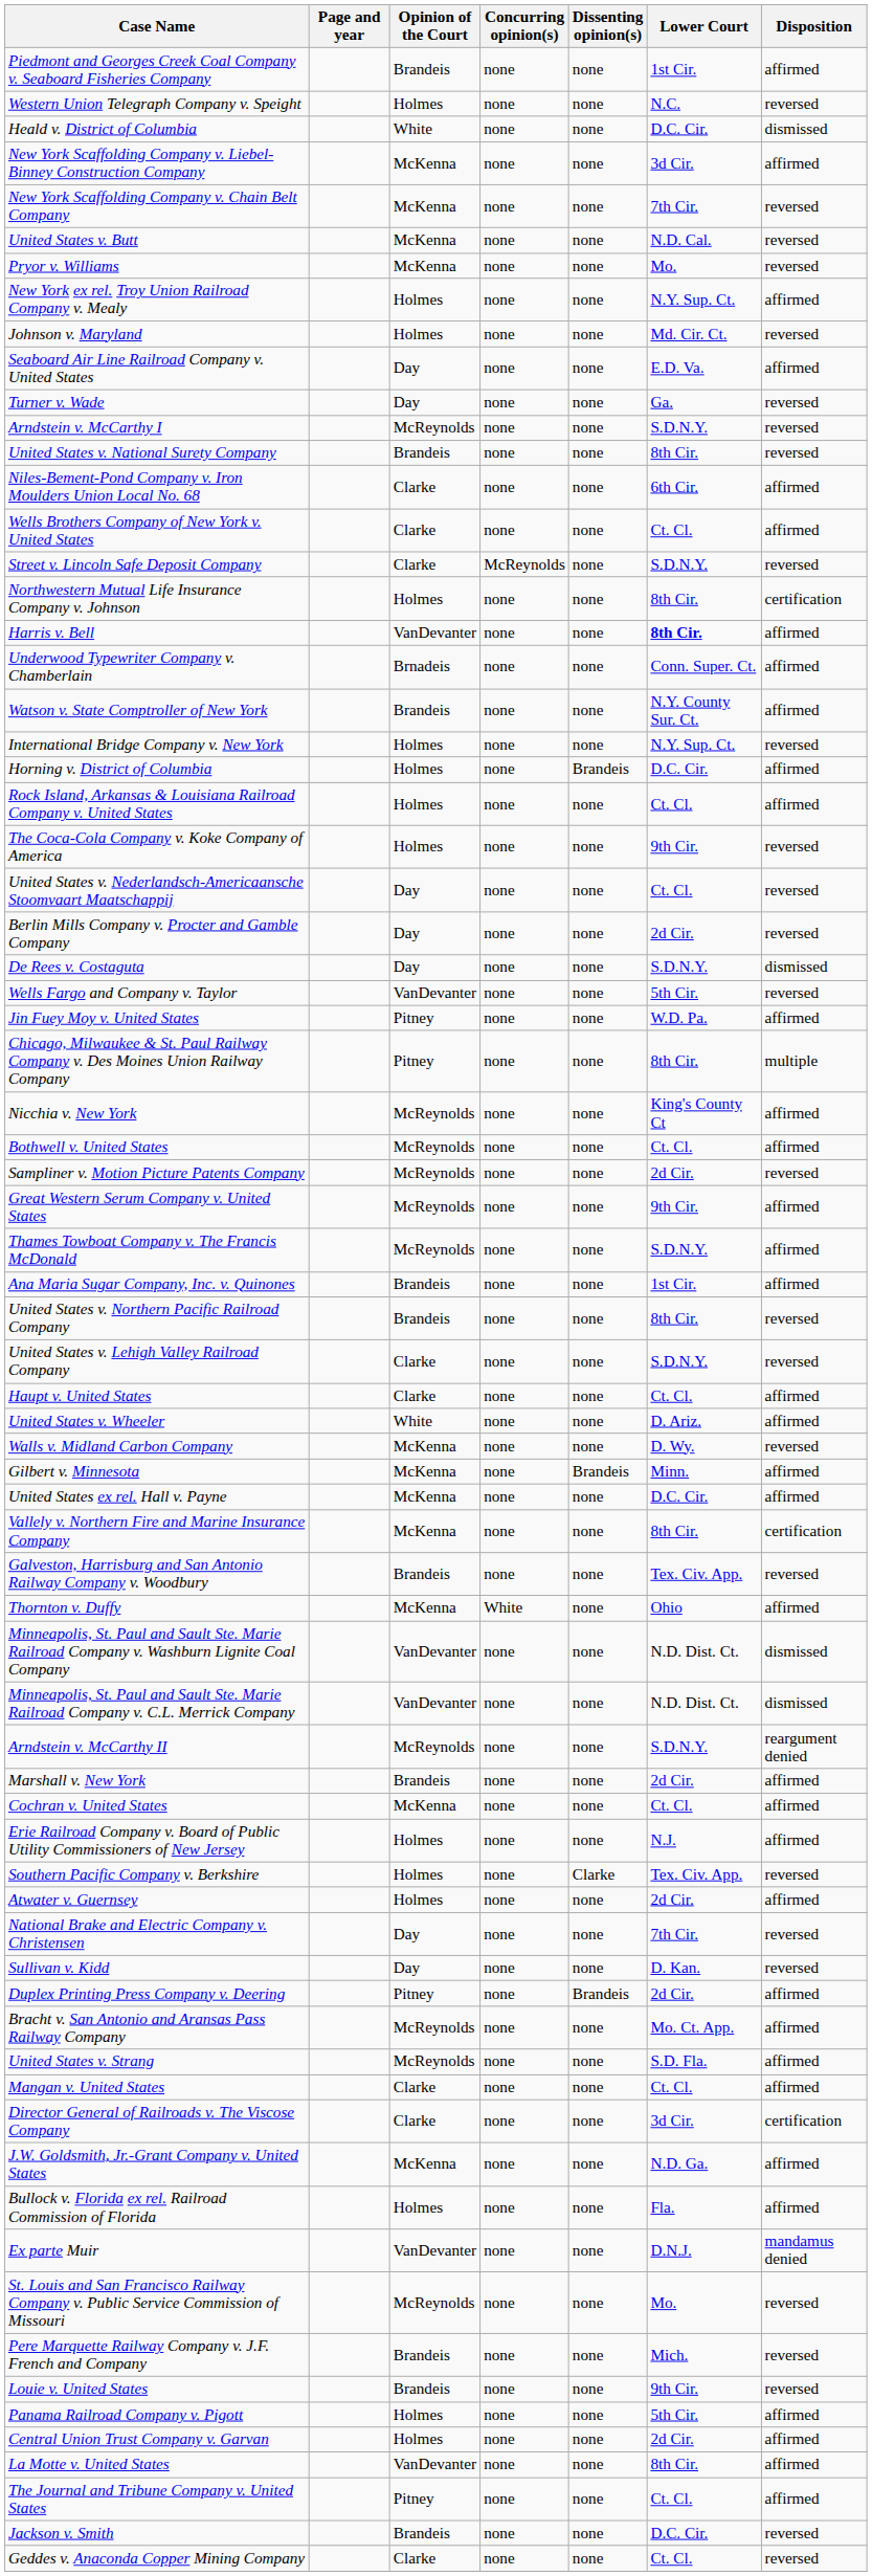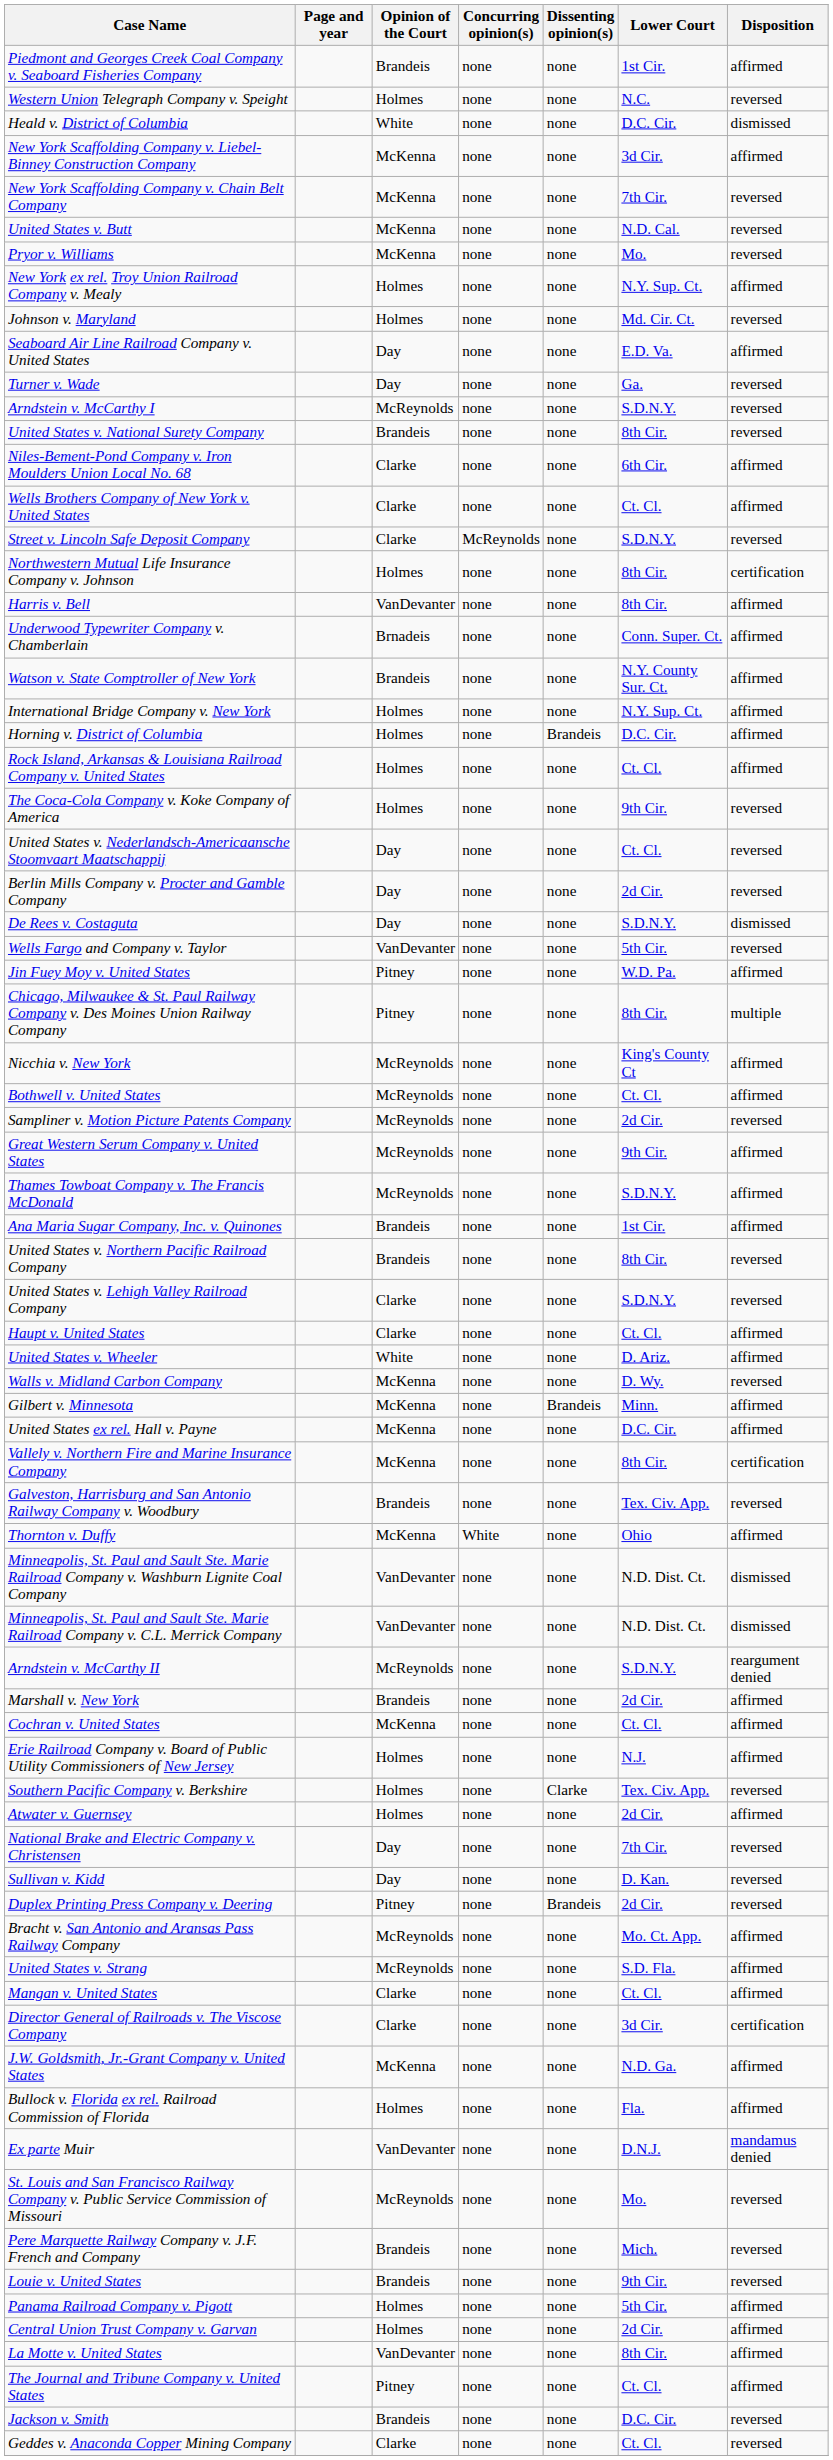Harris v. Bell | Lower Court: bold -> normal
International Bridge Company v. New York | Disposition: reversed -> affirmed
Duplex Printing Press Company v. Deering | Disposition: affirmed -> reversed
